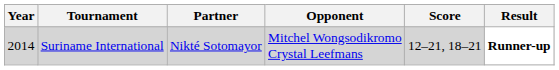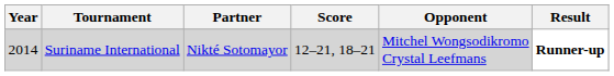columns swapped: Opponent <-> Score
